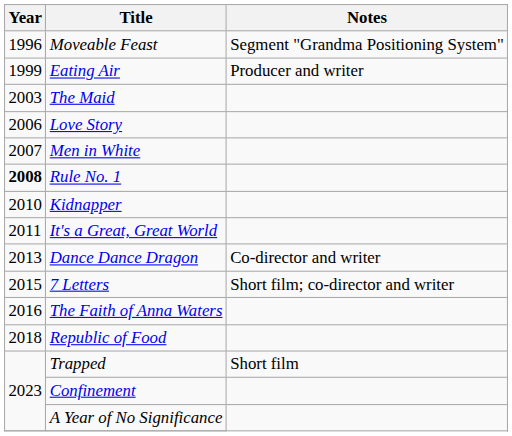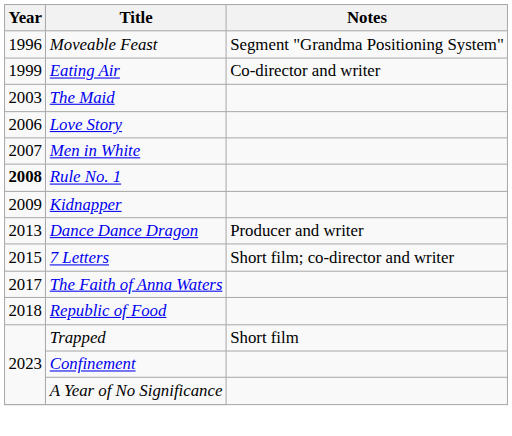Eating Air | Notes: Producer and writer -> Co-director and writer
Kidnapper | Year: 2010 -> 2009
- row: 2011 | It's a Great, Great World
Dance Dance Dragon | Notes: Co-director and writer -> Producer and writer
The Faith of Anna Waters | Year: 2016 -> 2017
